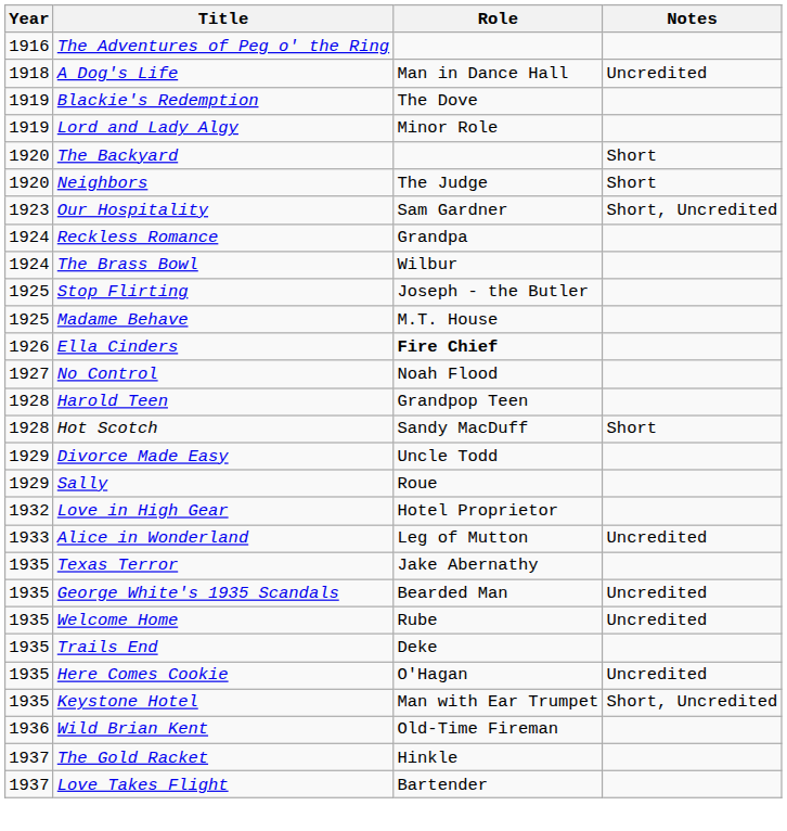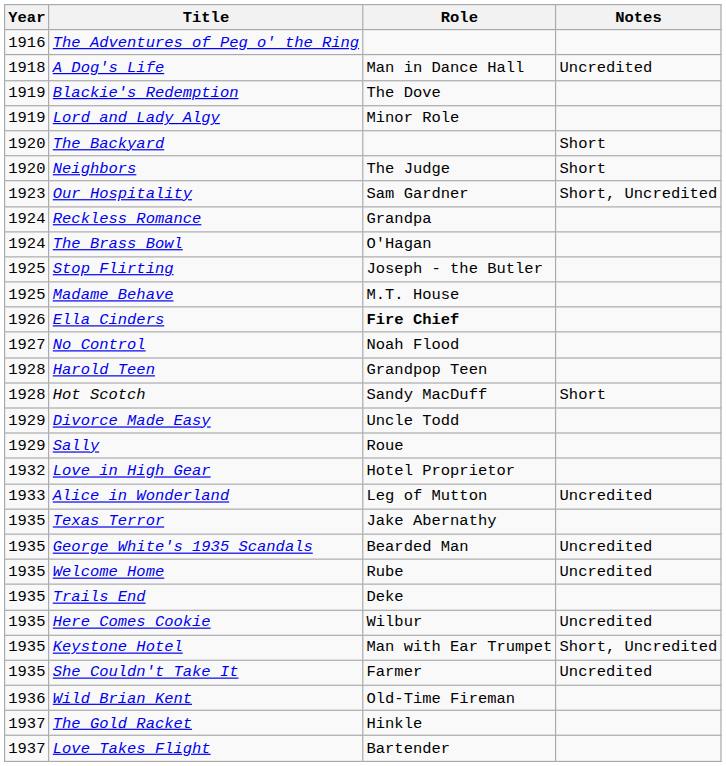The Brass Bowl | Role: Wilbur -> O'Hagan
Here Comes Cookie | Role: O'Hagan -> Wilbur
+ row: 1935 | She Couldn't Take It | Farmer | Uncredited
